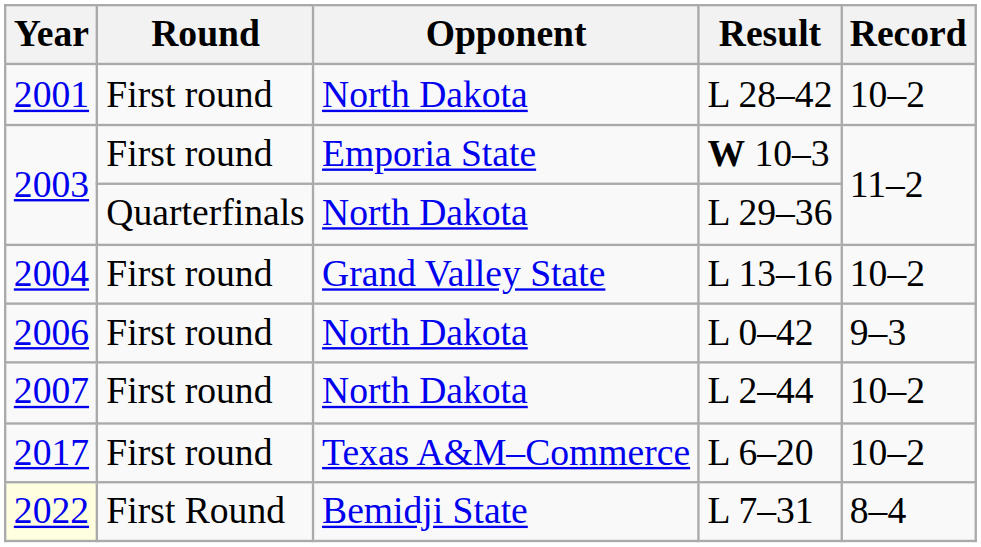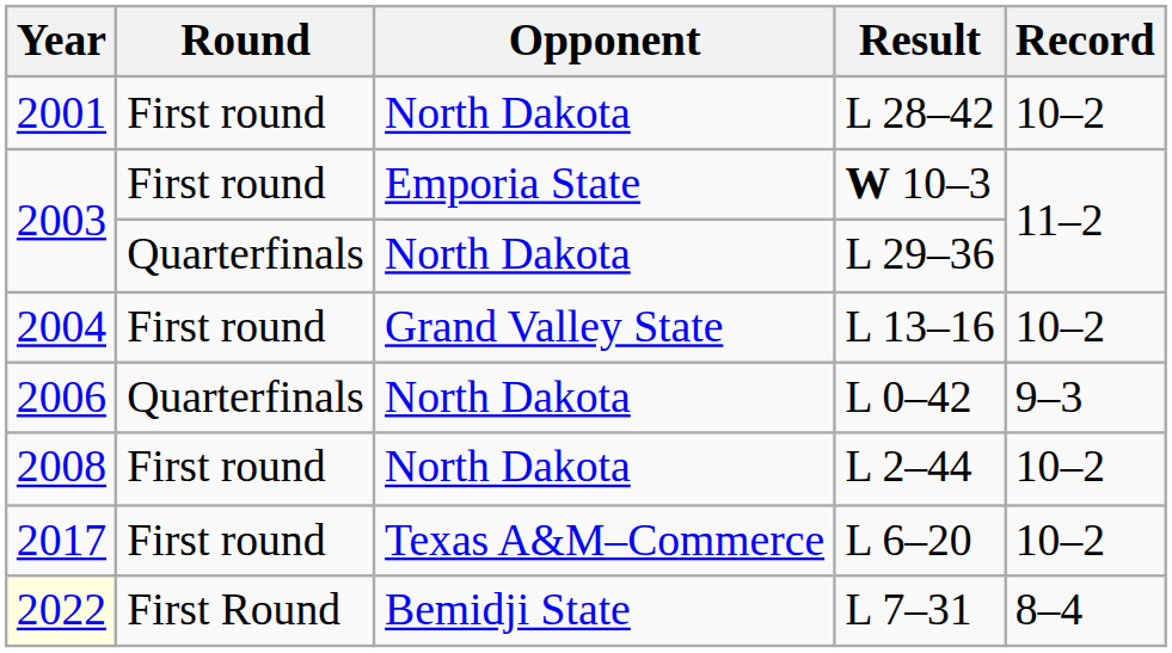L 0–42 | Round: First round -> Quarterfinals
L 2–44 | Year: 2007 -> 2008
